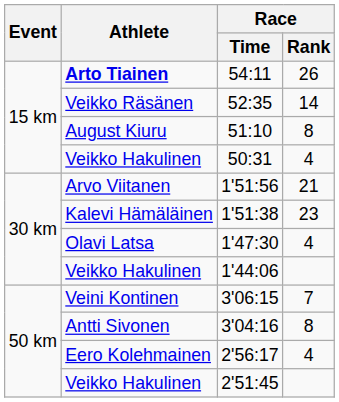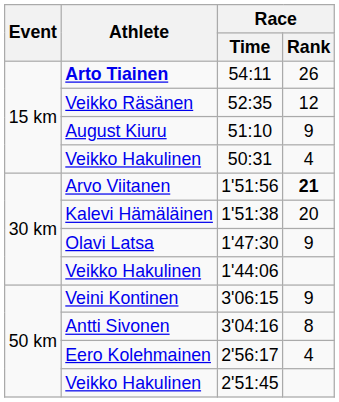52:35 | Race / Rank: 14 -> 12
51:10 | Race / Rank: 8 -> 9
1'51:56 | Race / Rank: normal -> bold
1'51:38 | Race / Rank: 23 -> 20
1'47:30 | Race / Rank: 4 -> 9
3'06:15 | Race / Rank: 7 -> 9
